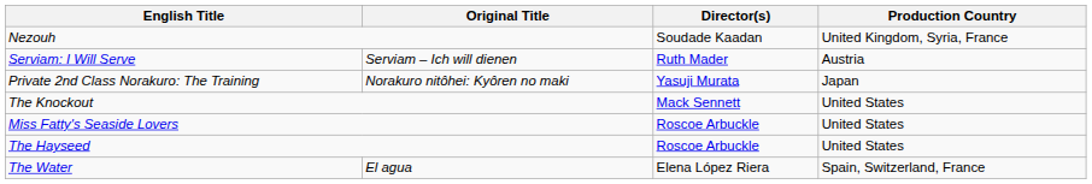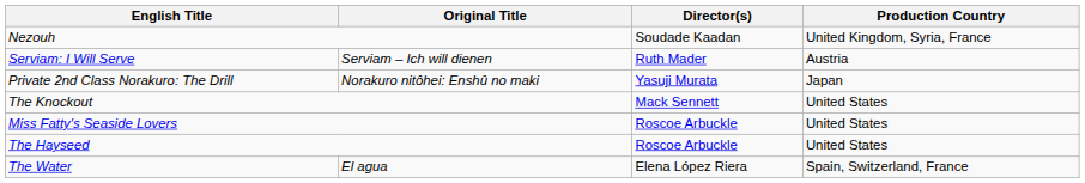- row: Private 2nd Class Norakuro: The Training | Norakuro nitôhei: Kyôren no maki | Yasuji Murata | Japan
+ row: Private 2nd Class Norakuro: The Drill | Norakuro nitôhei: Enshû no maki | Yasuji Murata | Japan
